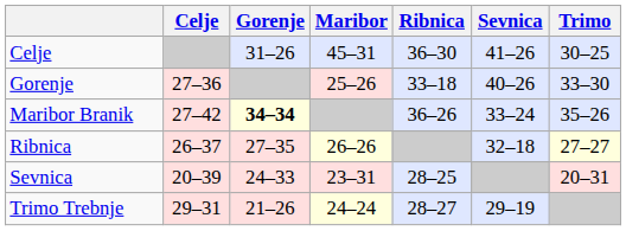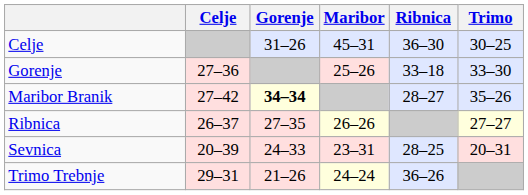- column: Sevnica | 41–26 | 40–26 | 33–24 | 32–18 | 29–19
Maribor Branik | Ribnica: 36–26 -> 28–27
Trimo Trebnje | Ribnica: 28–27 -> 36–26
